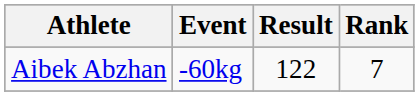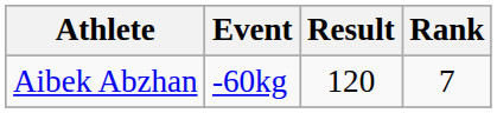Aibek Abzhan | Result: 122 -> 120
